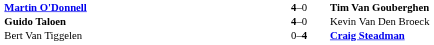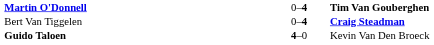Martin O'Donnell | column 2: 4–0 -> 0–4
rows swapped: Bert Van Tiggelen <-> Guido Taloen
